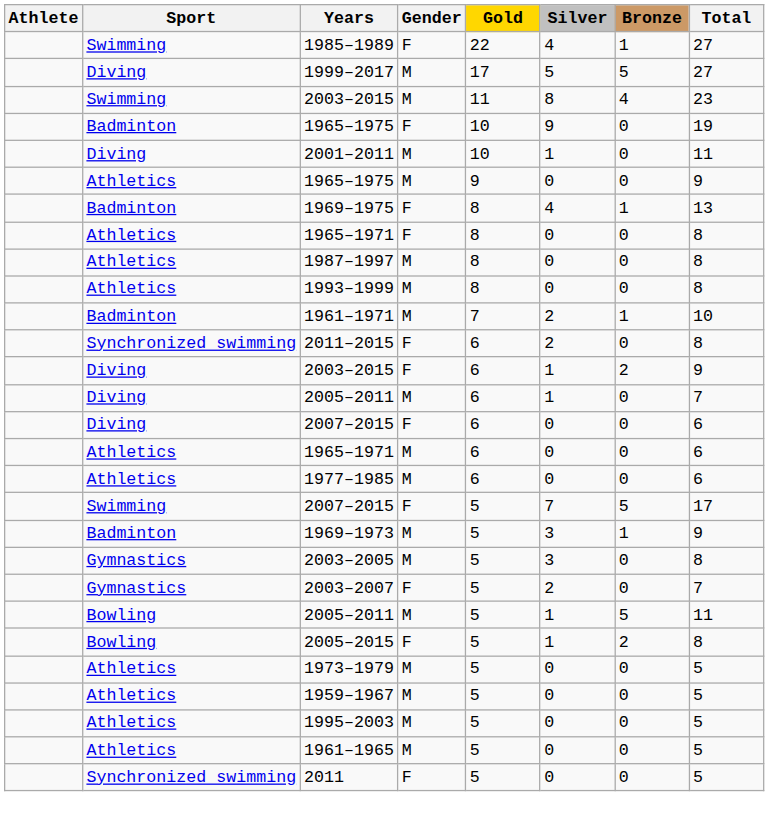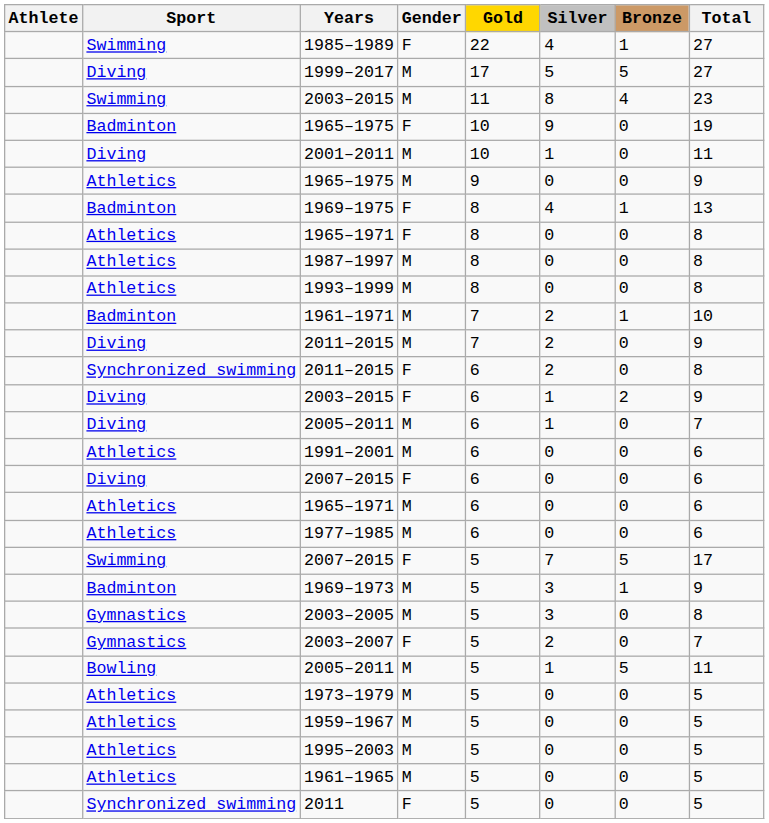+ row: Diving | 2011–2015 | M | 7 | 2 | 0 | 9
+ row: Athletics | 1991–2001 | M | 6 | 0 | 0 | 6
- row: Bowling | 2005–2015 | F | 5 | 1 | 2 | 8
